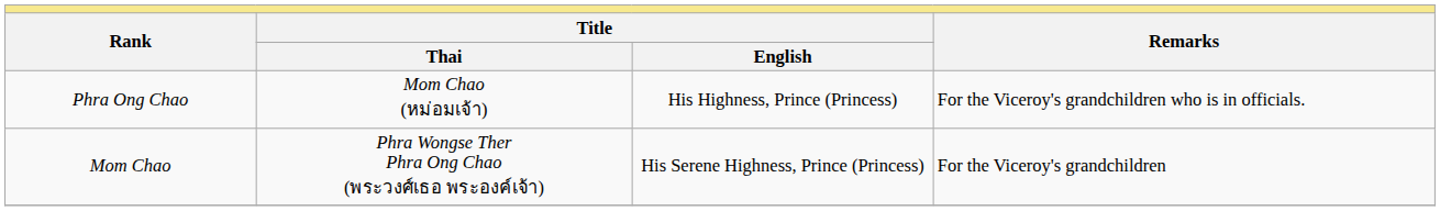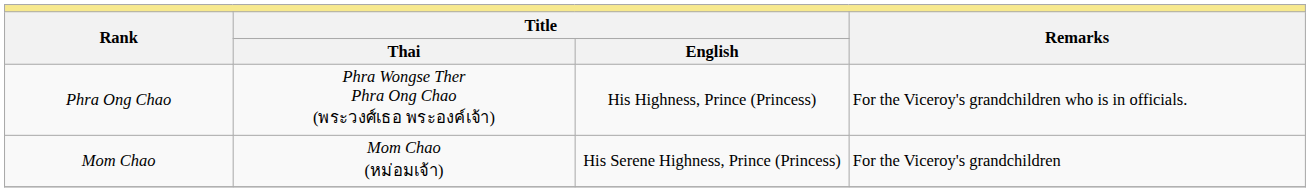Phra Ong Chao | column 2: Mom Chao (หม่อมเจ้า) -> Phra Wongse Ther Phra Ong Chao (พระวงศ์เธอ พระองค์เจ้า)
Mom Chao | column 2: Phra Wongse Ther Phra Ong Chao (พระวงศ์เธอ พระองค์เจ้า) -> Mom Chao (หม่อมเจ้า)
